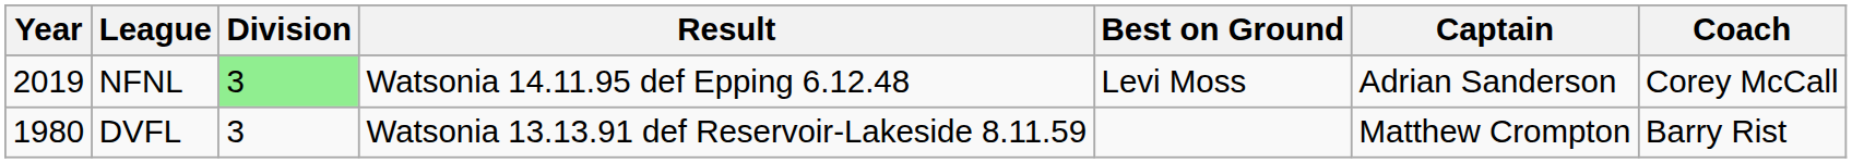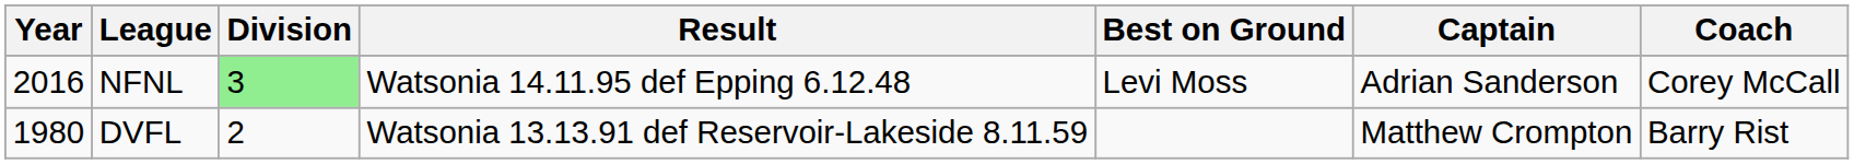NFNL | Year: 2019 -> 2016
DVFL | Division: 3 -> 2
